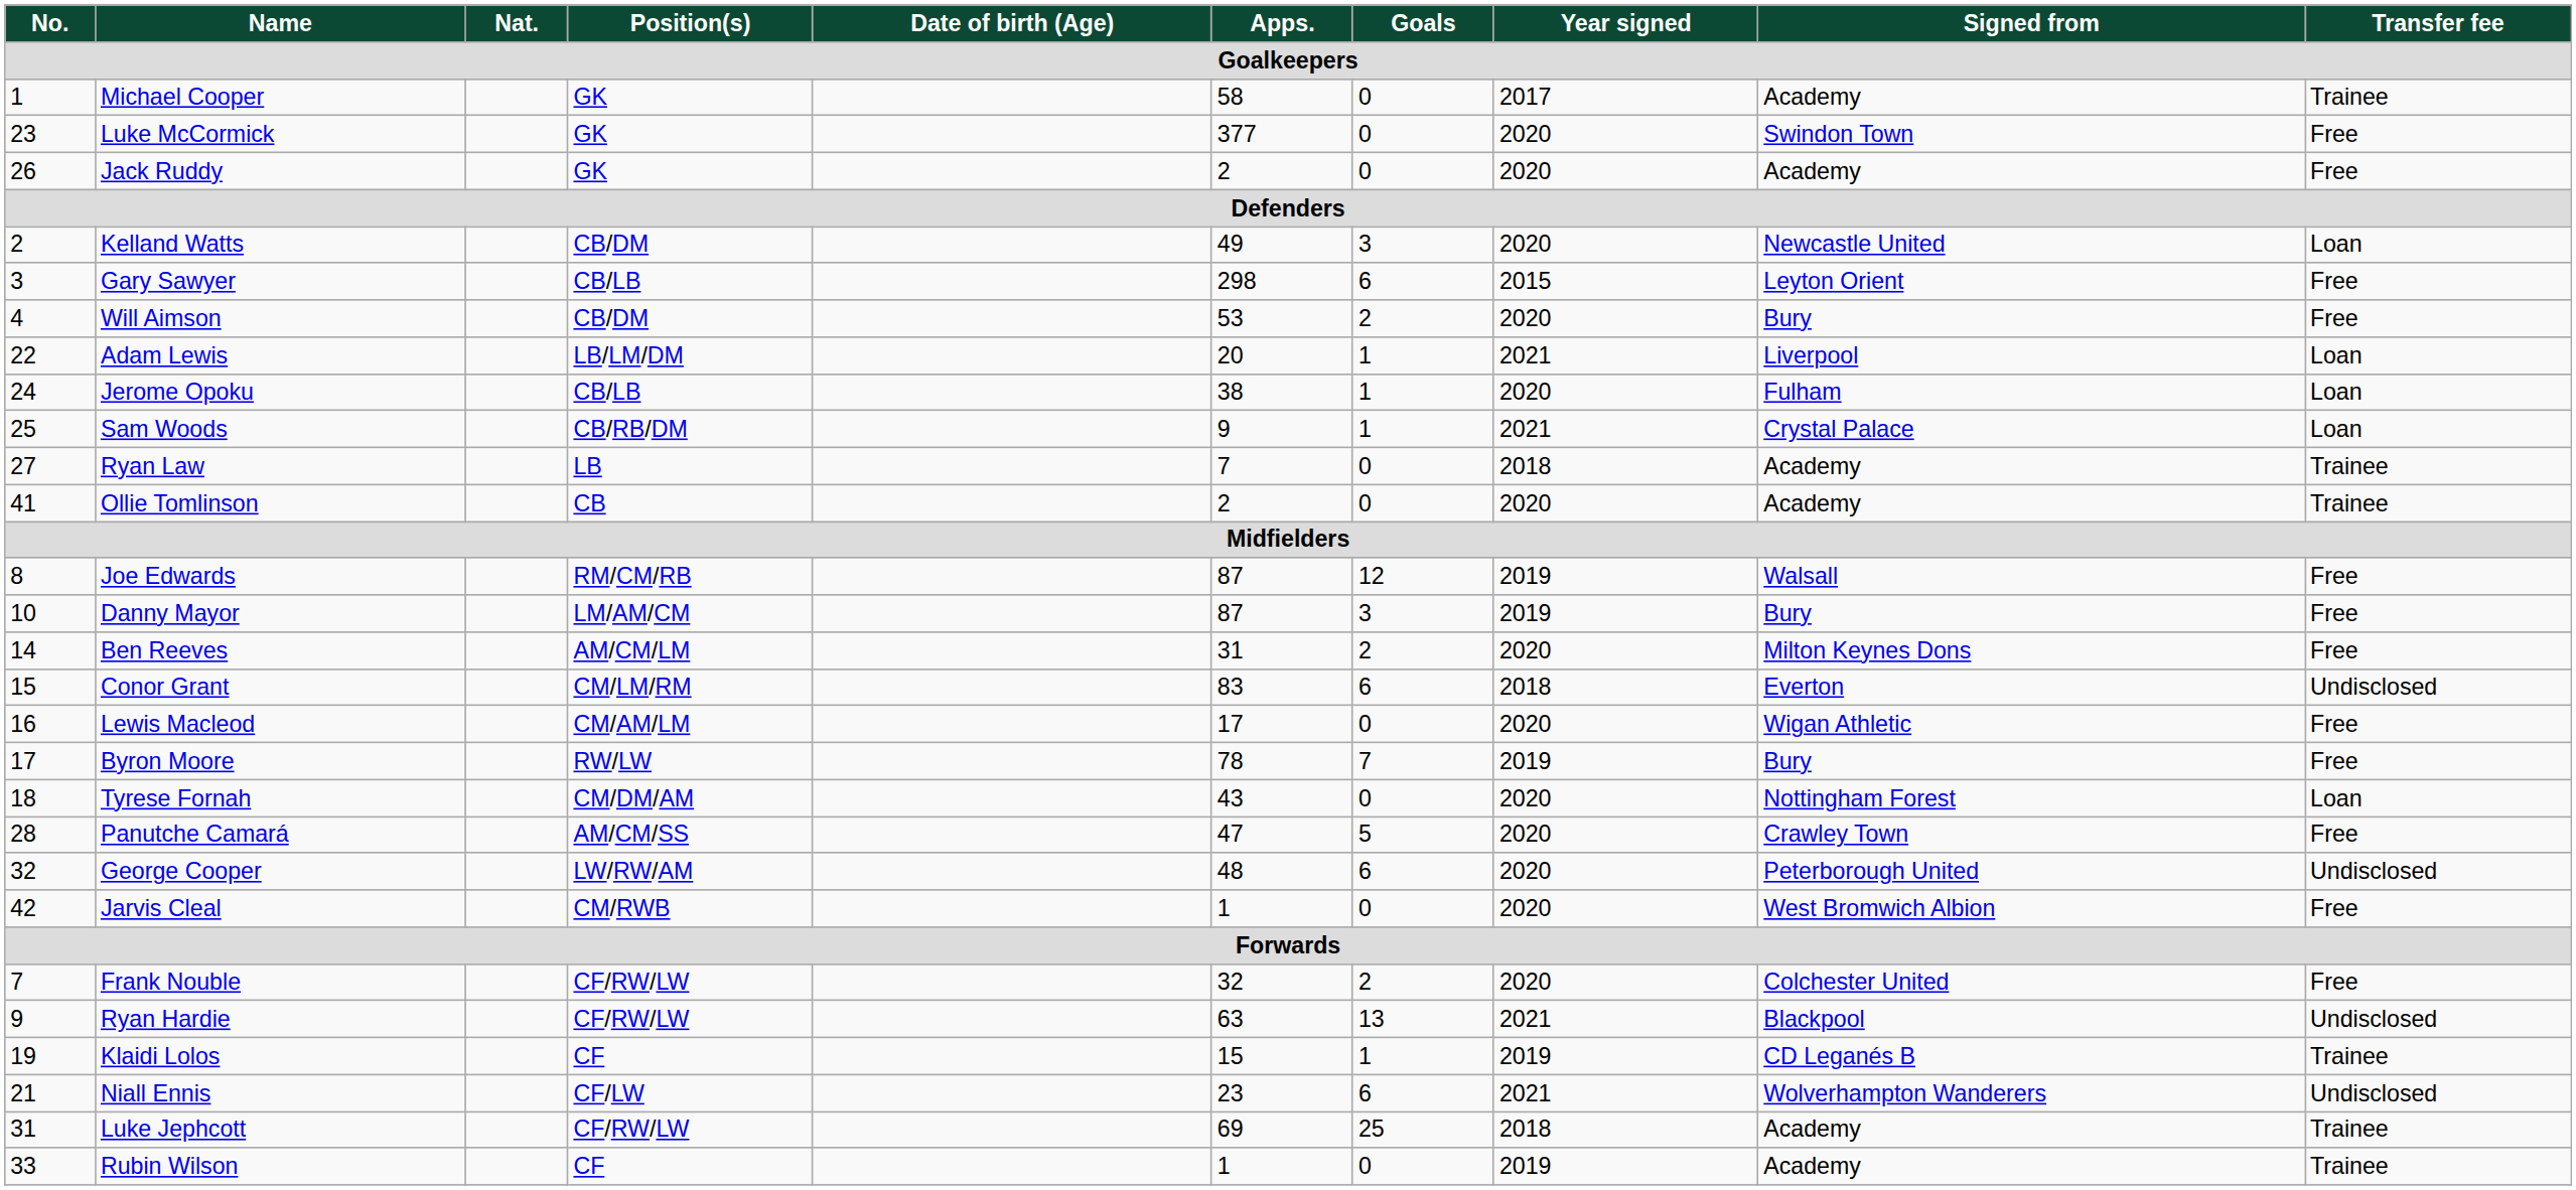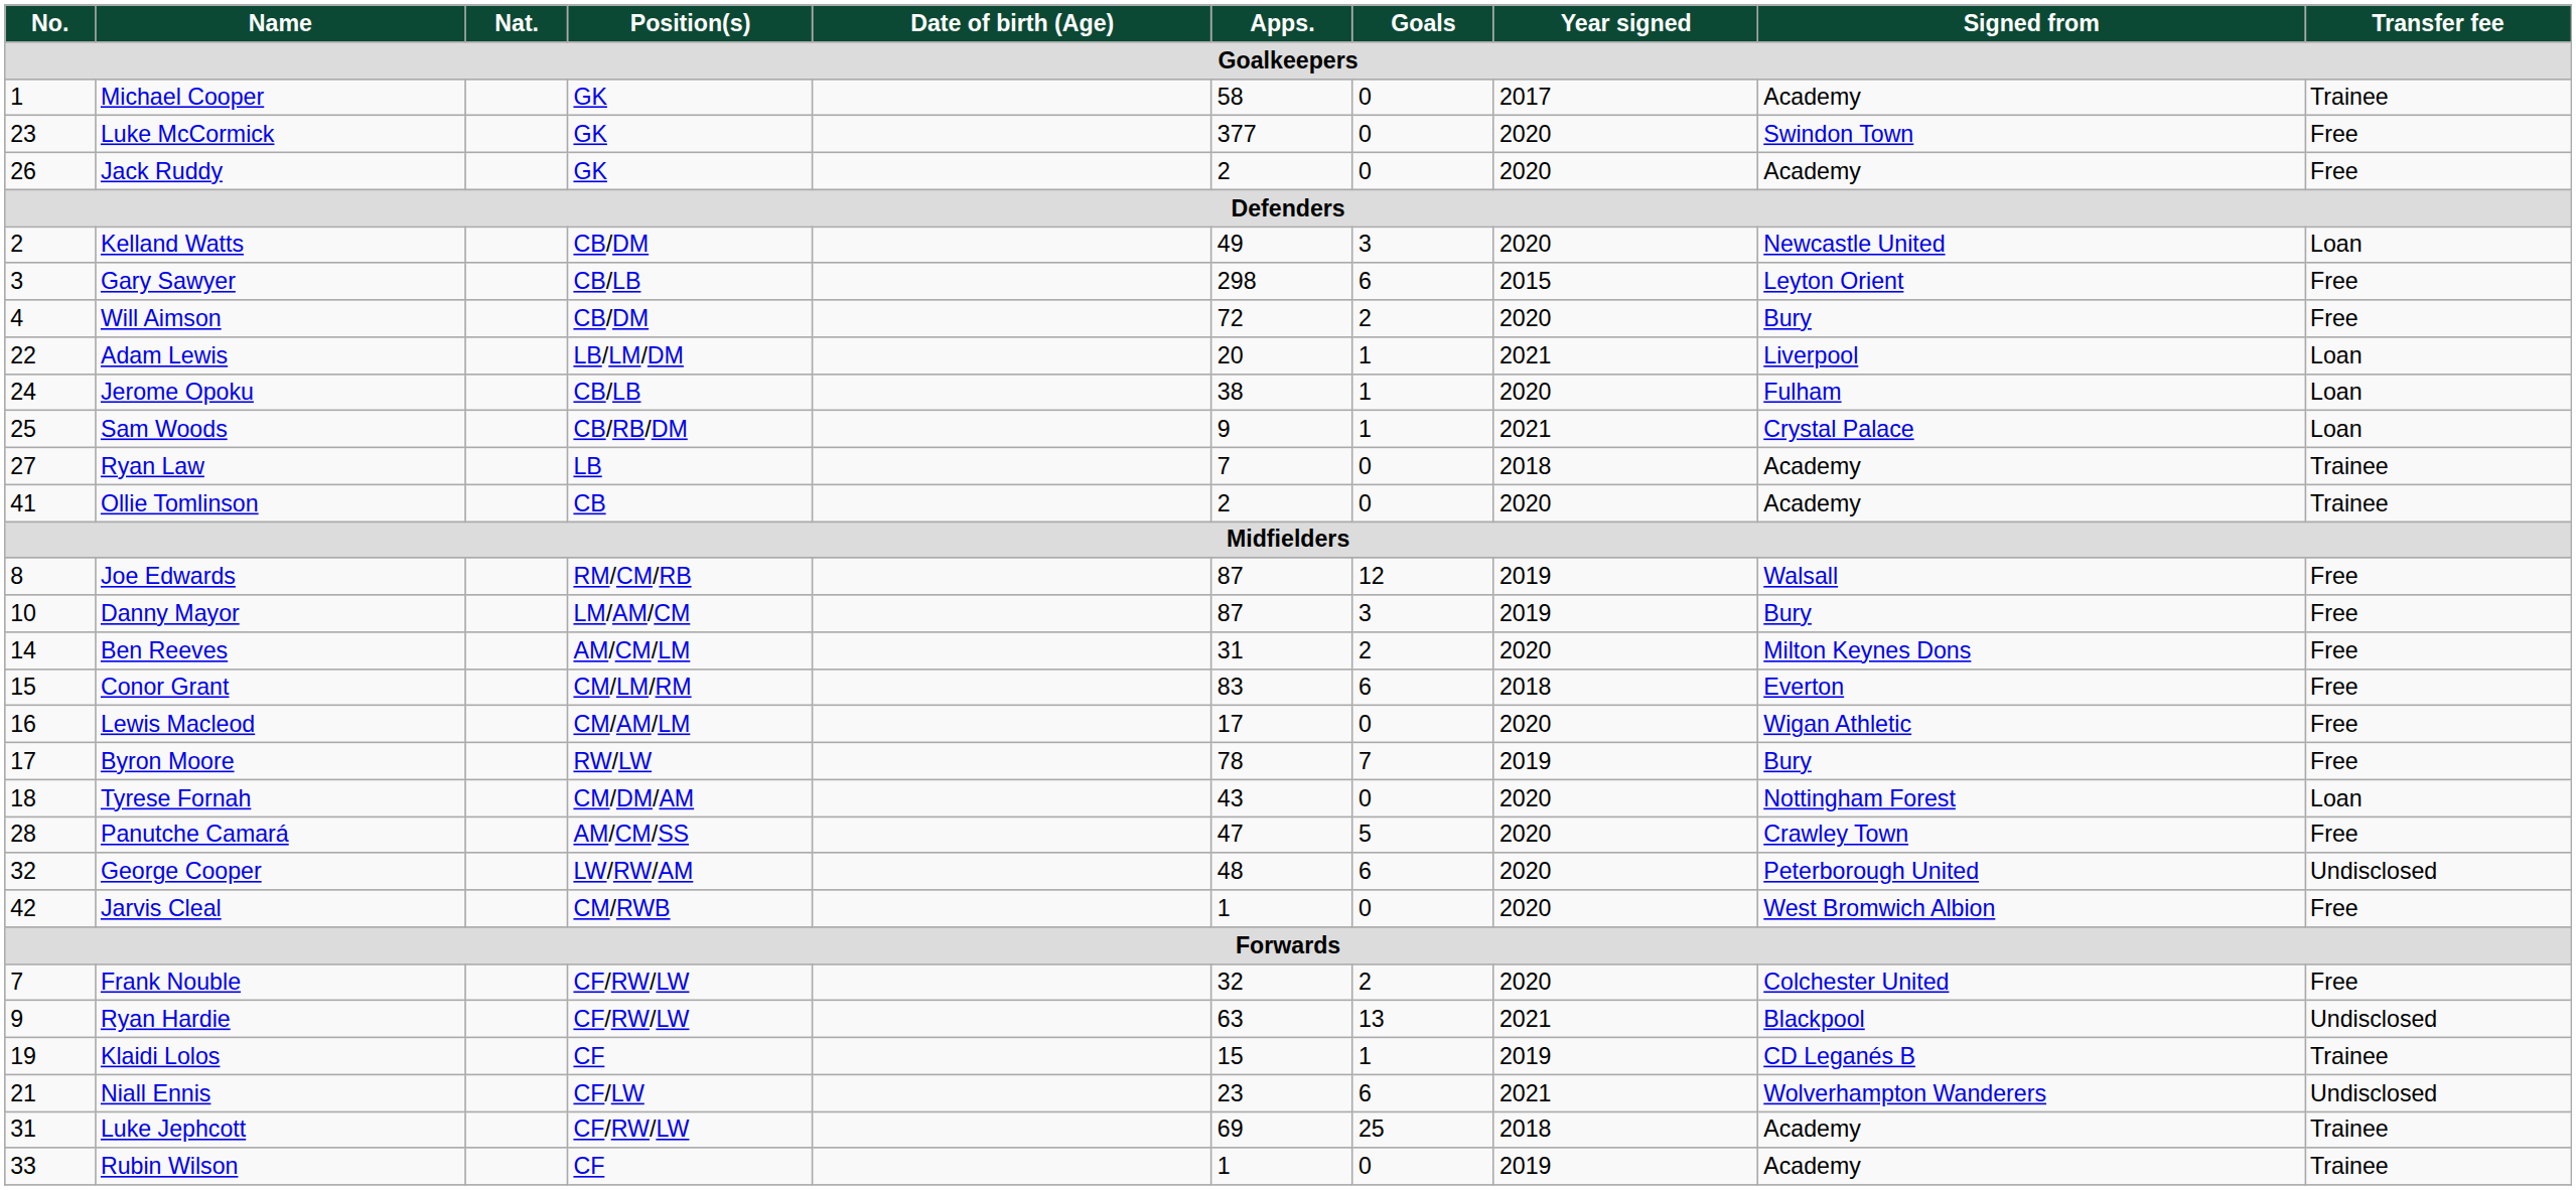Will Aimson | Apps.: 53 -> 72
Conor Grant | Transfer fee: Undisclosed -> Free
